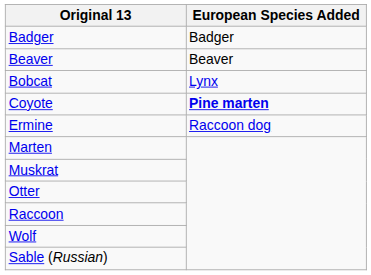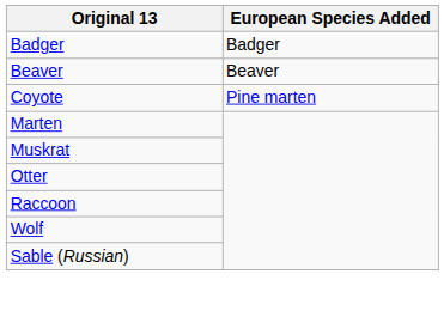- row: Bobcat | Lynx
Coyote | European Species Added: bold -> normal
- row: Ermine | Raccoon dog
